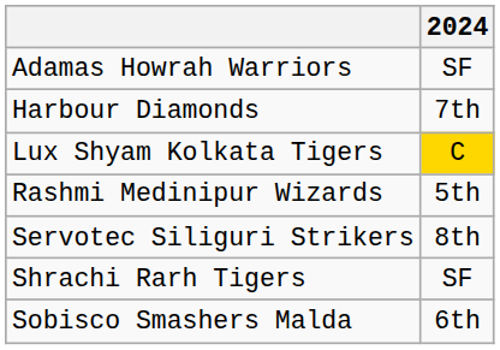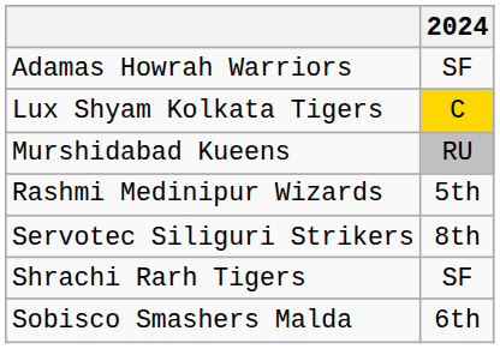- row: Harbour Diamonds | 7th
+ row: Murshidabad Kueens | RU
